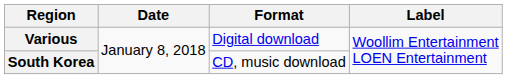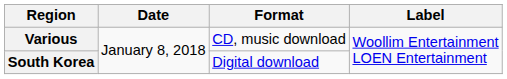Various | Format: Digital download -> CD, music download
South Korea | Format: CD, music download -> Digital download
